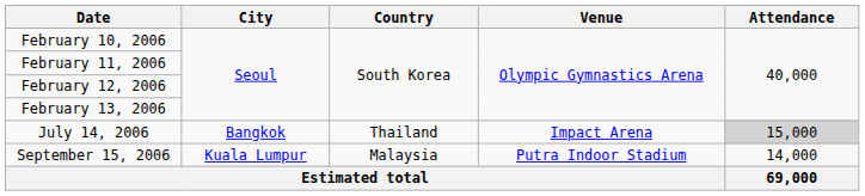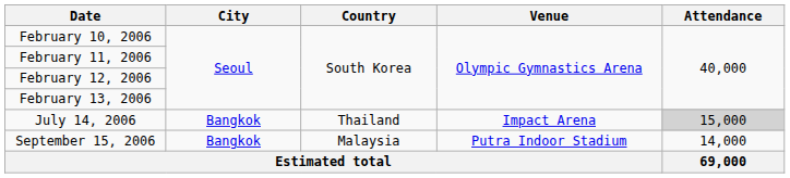September 15, 2006 | City: Kuala Lumpur -> Bangkok
